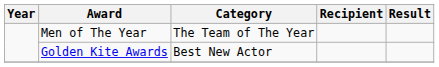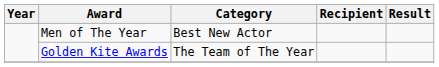Men of The Year | Category: The Team of The Year -> Best New Actor
Golden Kite Awards | Category: Best New Actor -> The Team of The Year
